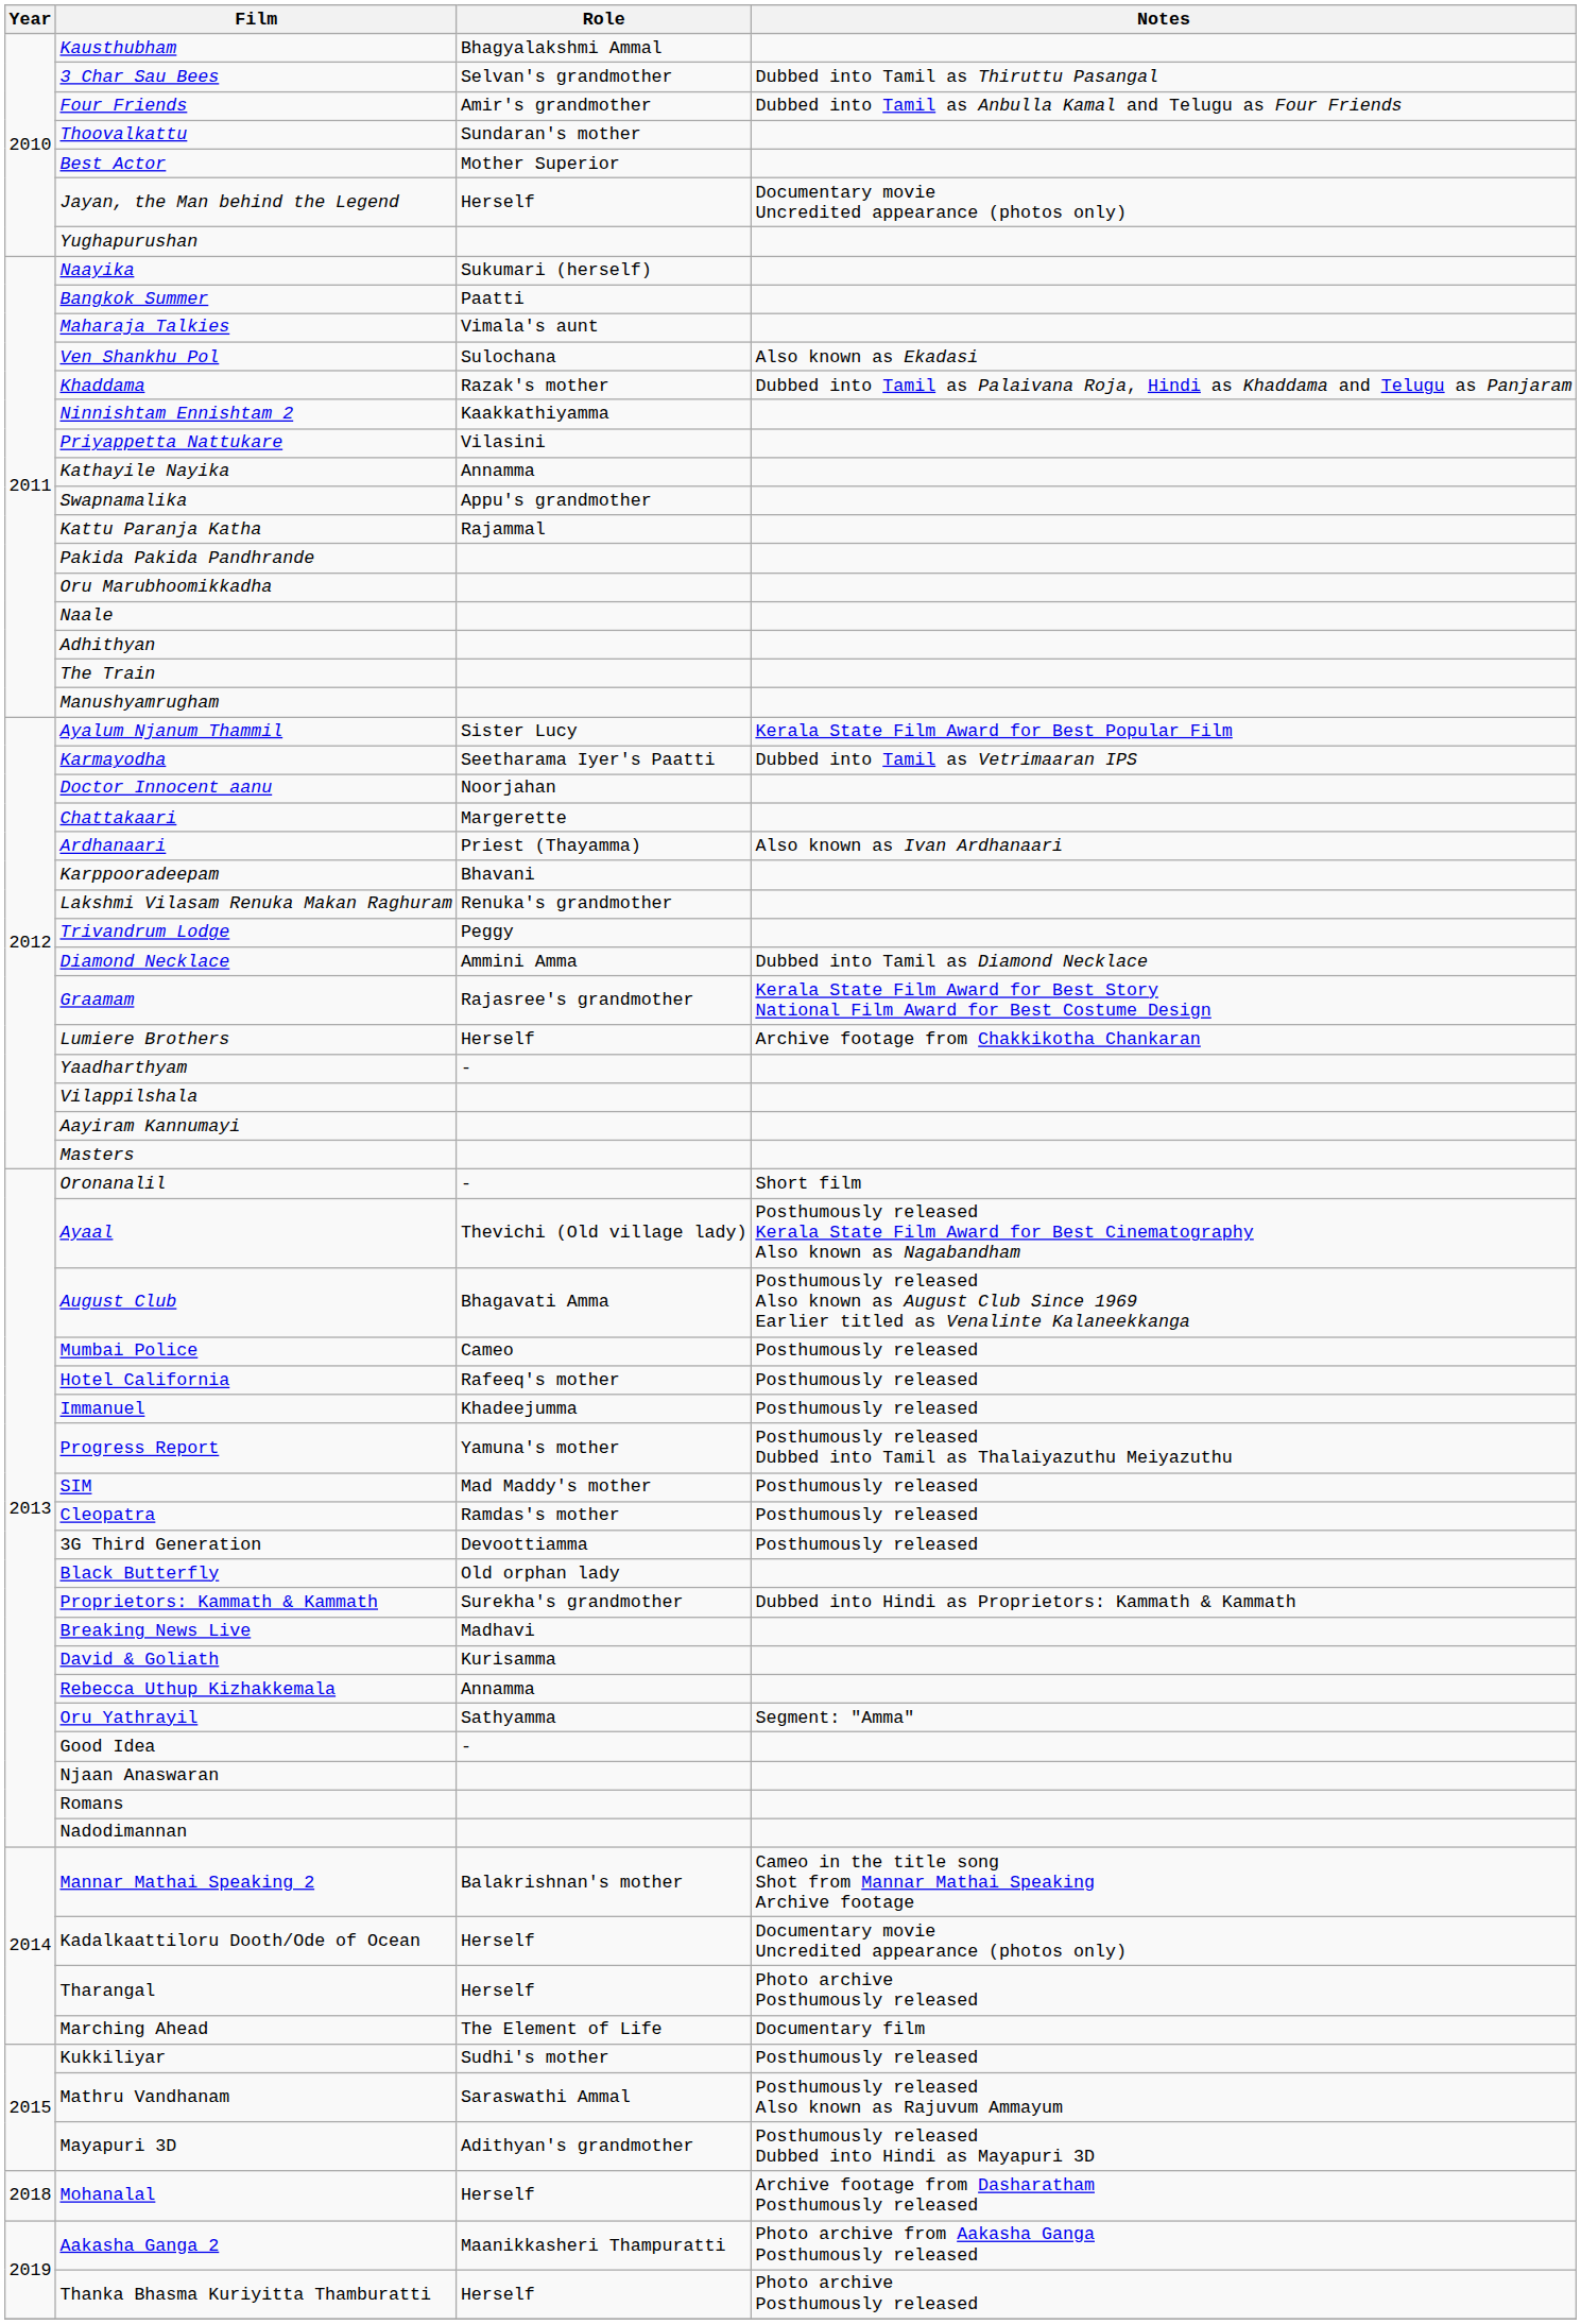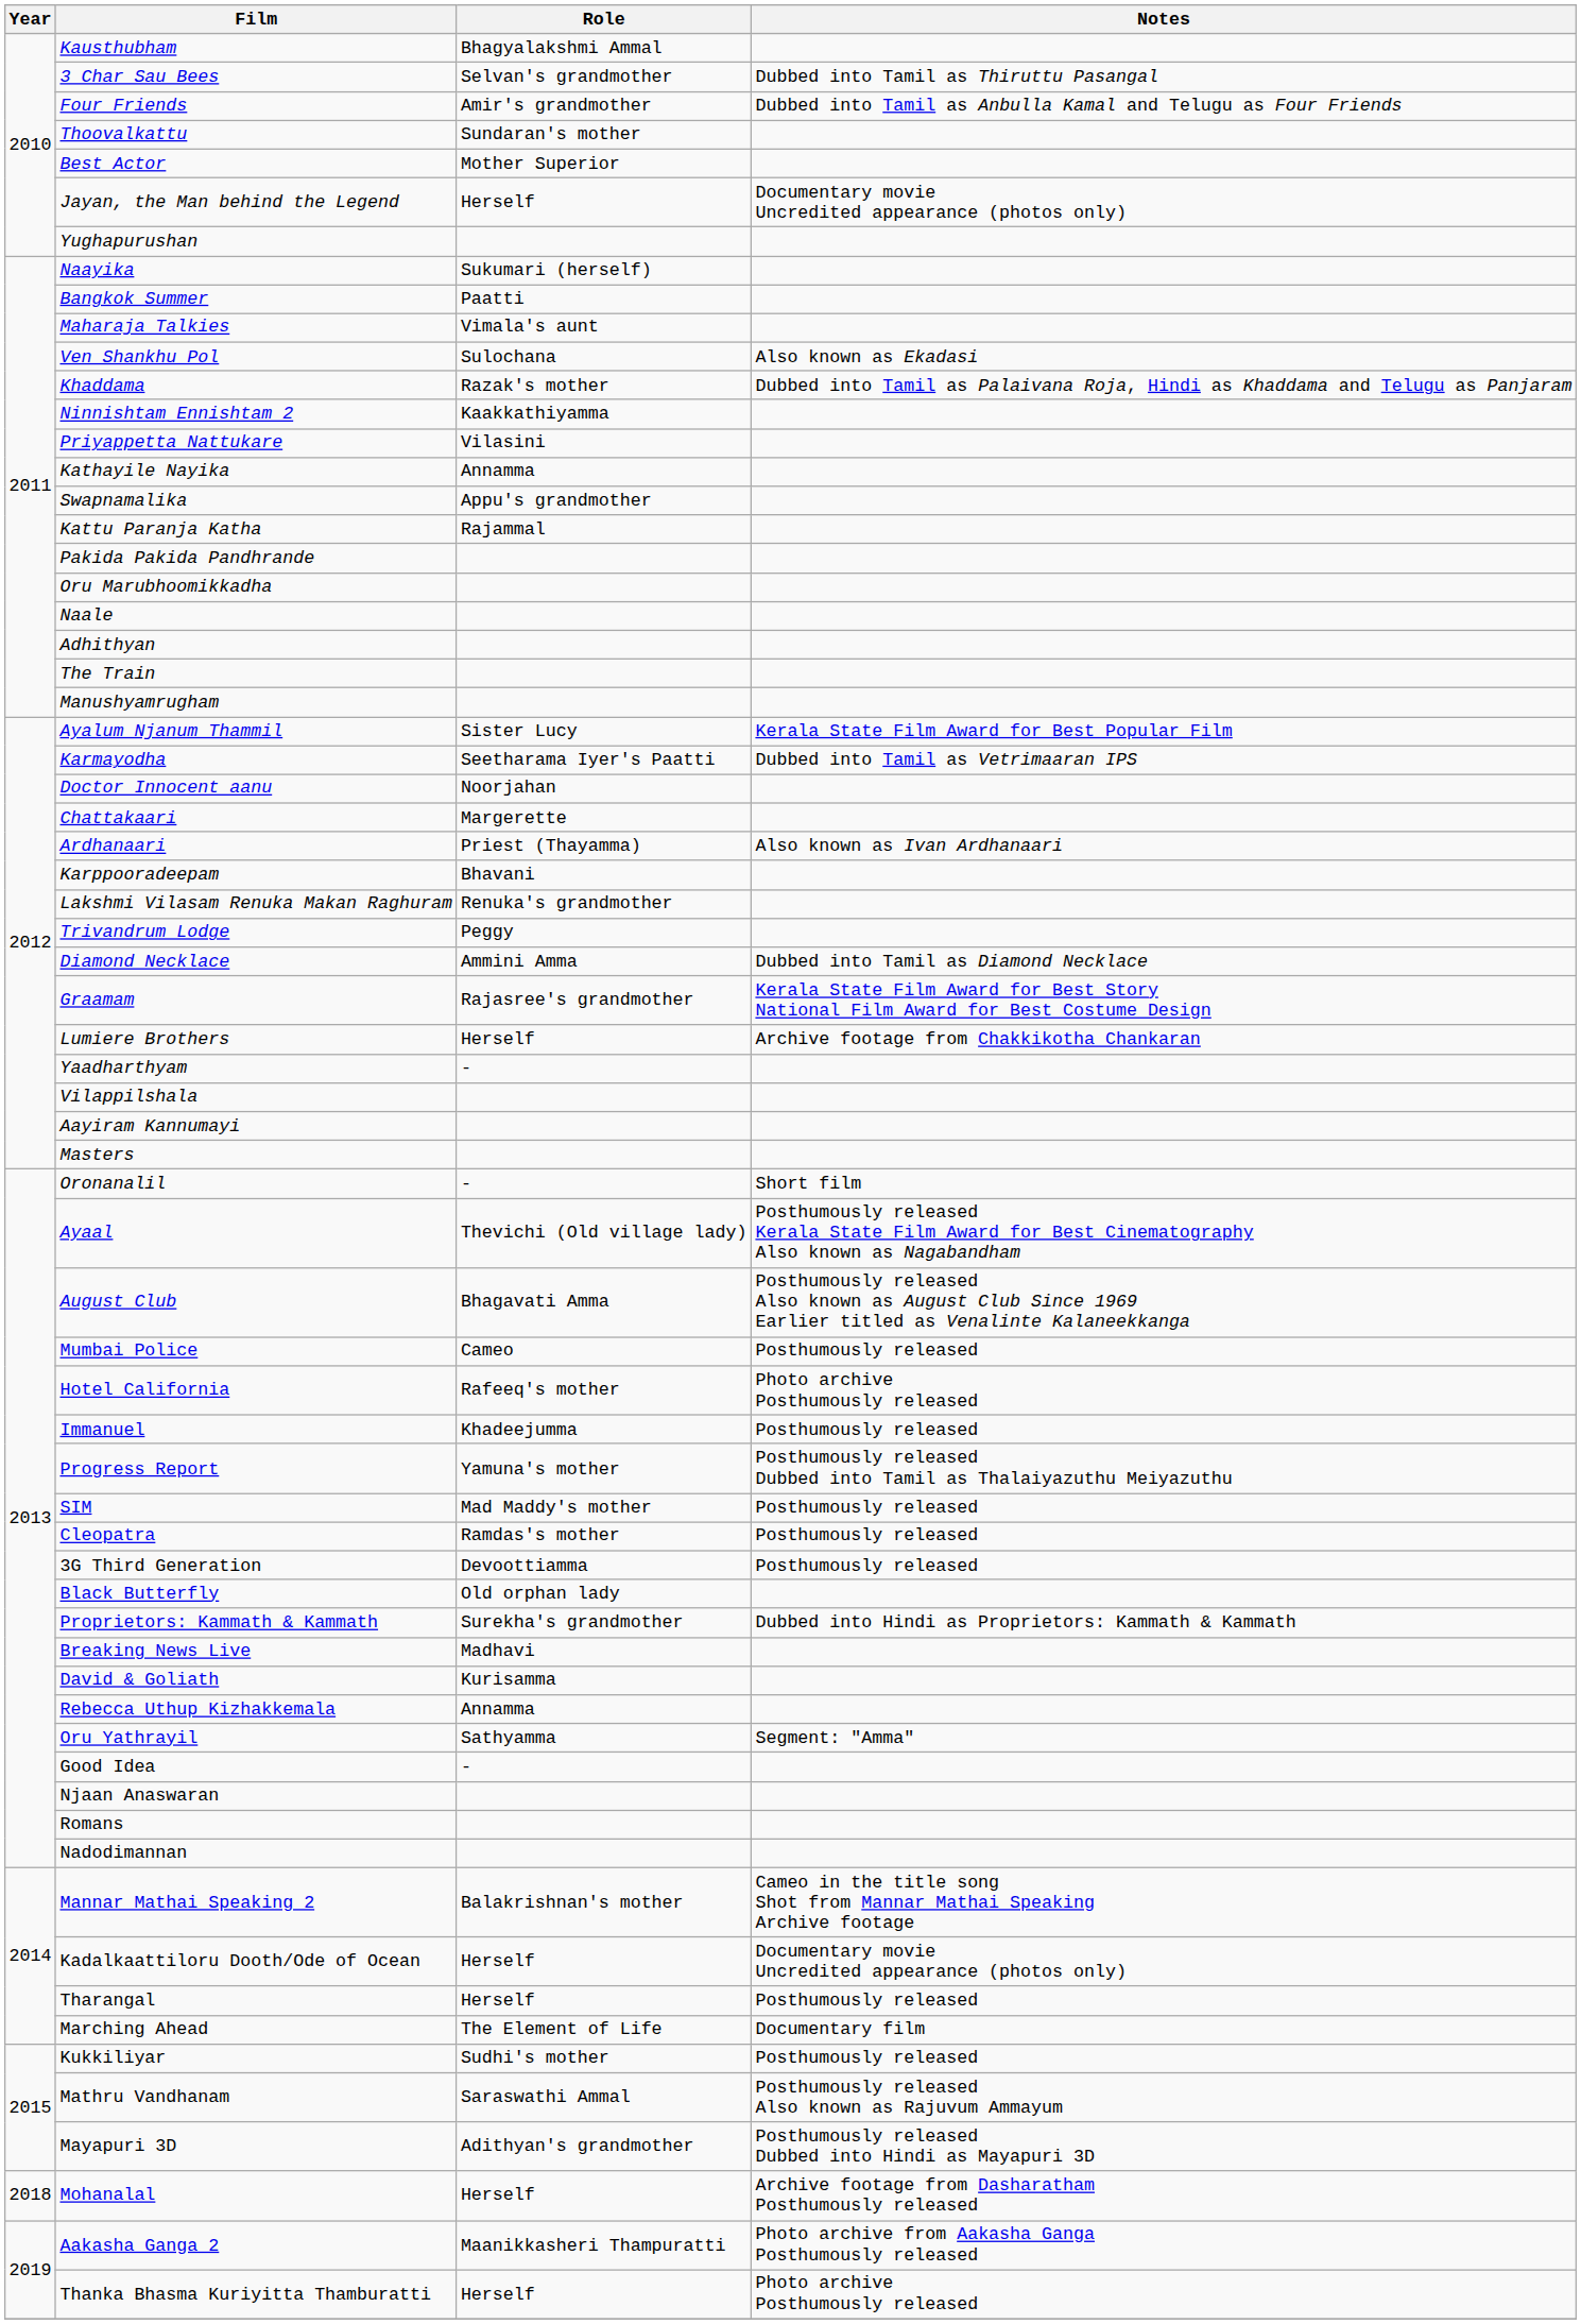Hotel California | Notes: Posthumously released -> Photo archive Posthumously released
Tharangal | Notes: Photo archive Posthumously released -> Posthumously released
